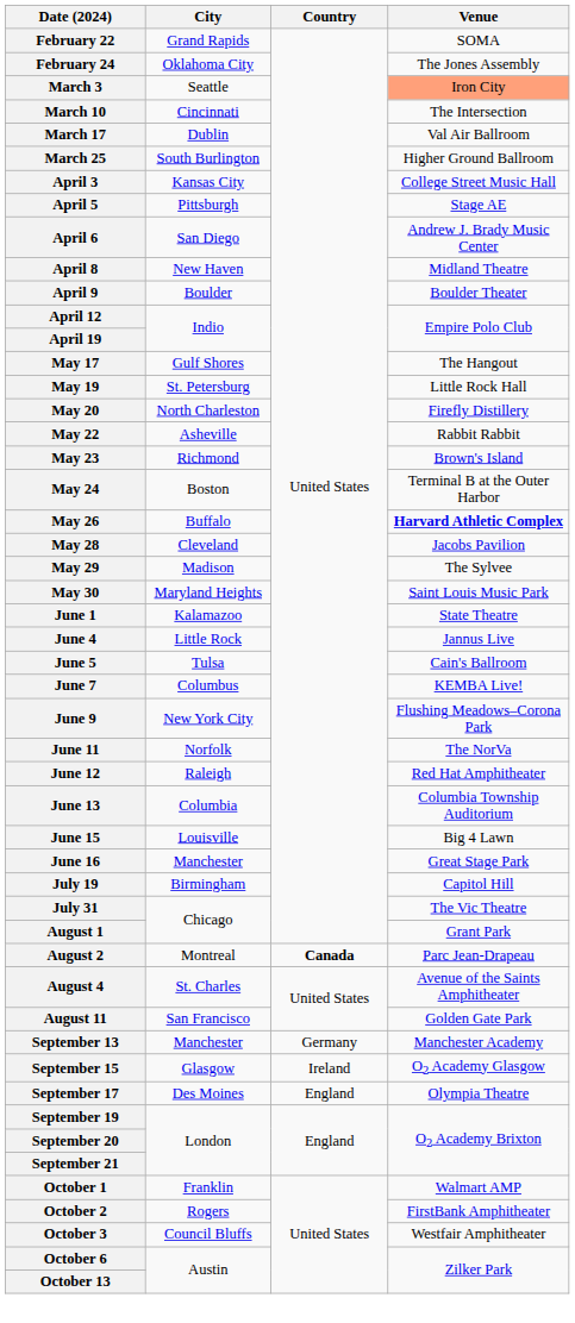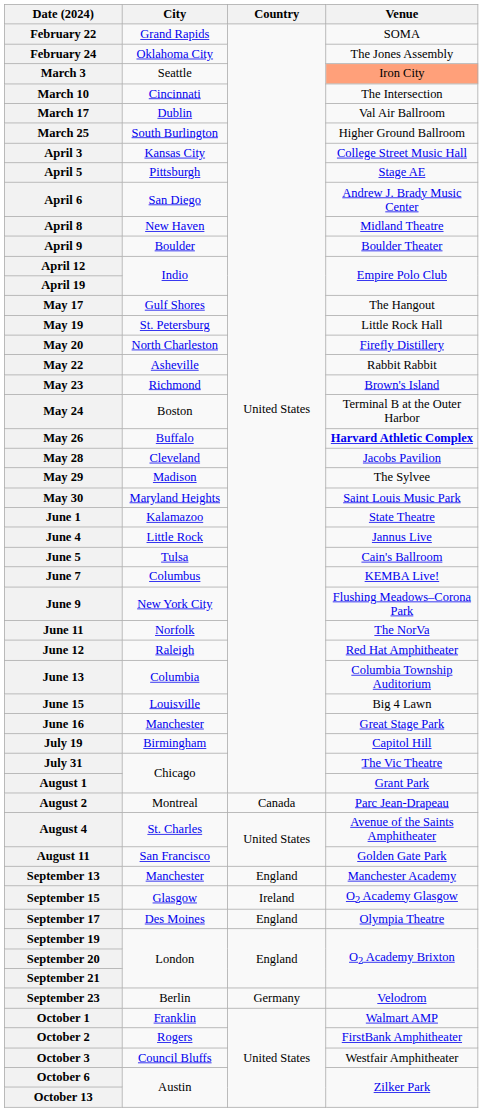August 2 | Country: bold -> normal
September 13 | Country: Germany -> England
+ row: September 23 | Berlin | Germany | Velodrom
